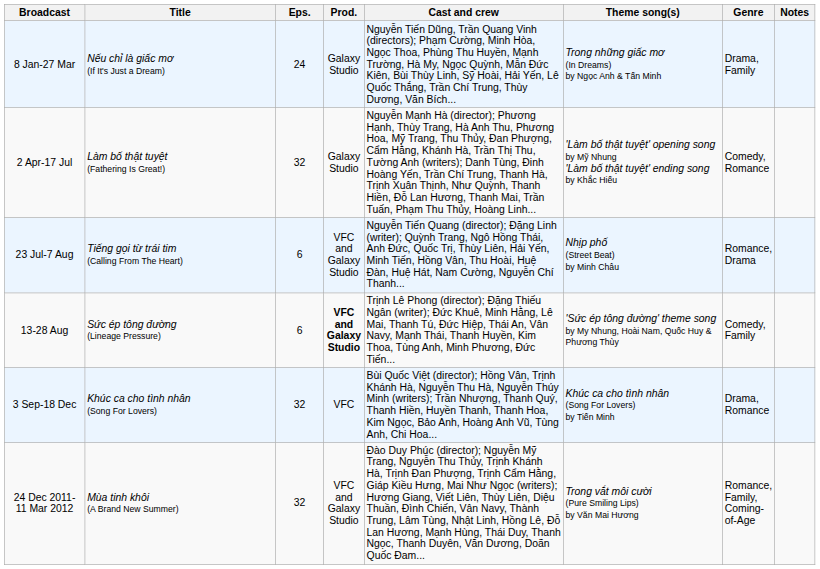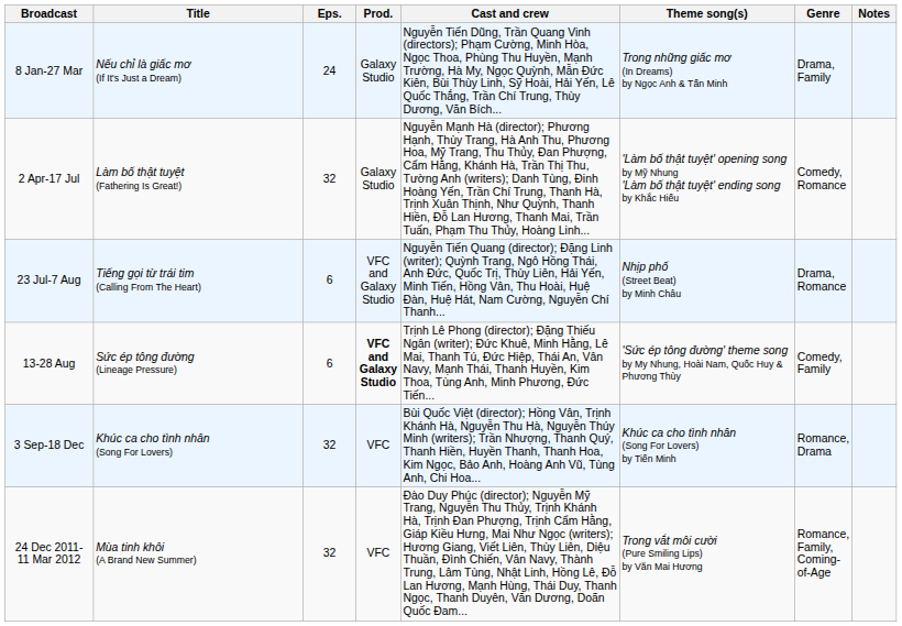23 Jul-7 Aug | Genre: Romance, Drama -> Drama, Romance
3 Sep-18 Dec | Genre: Drama, Romance -> Romance, Drama
24 Dec 2011- 11 Mar 2012 | Prod.: VFC and Galaxy Studio -> VFC
